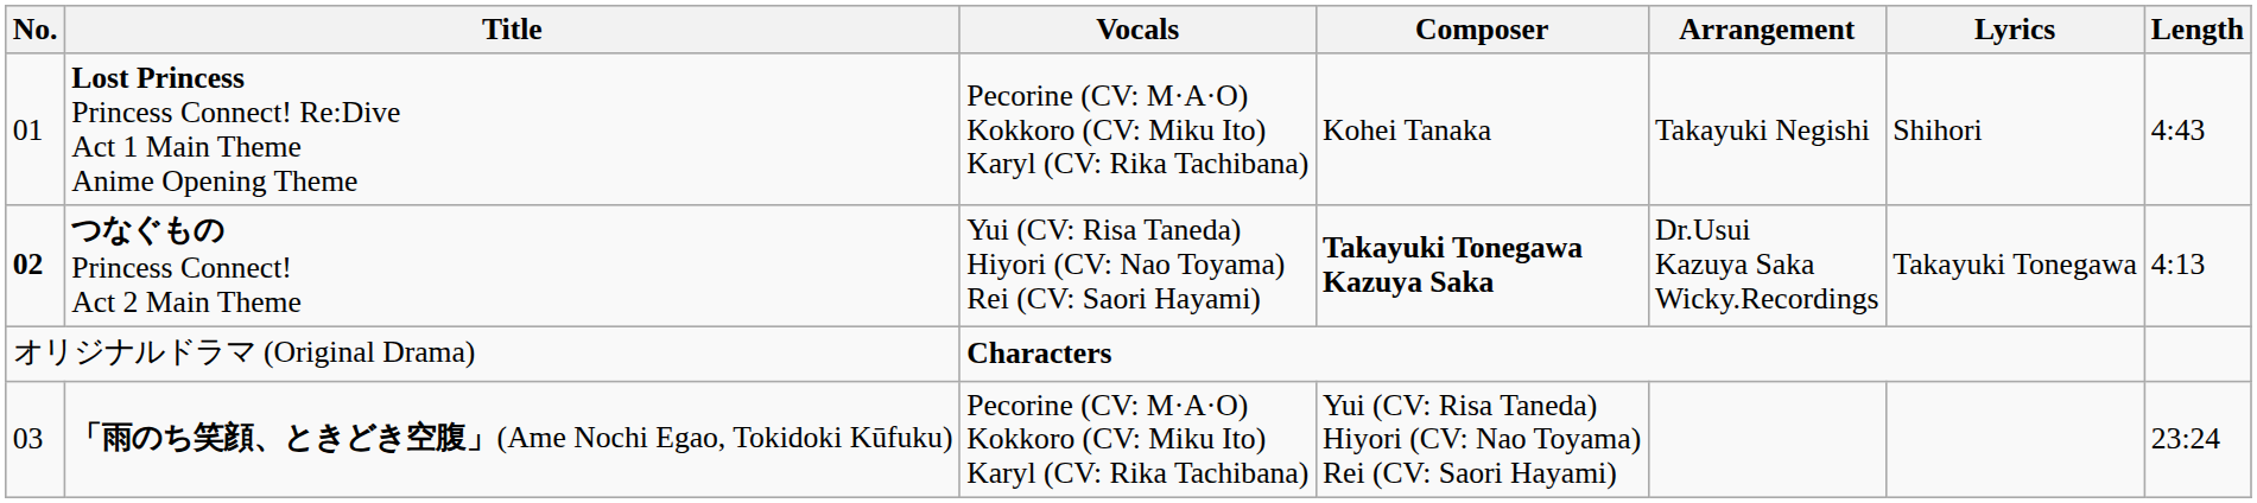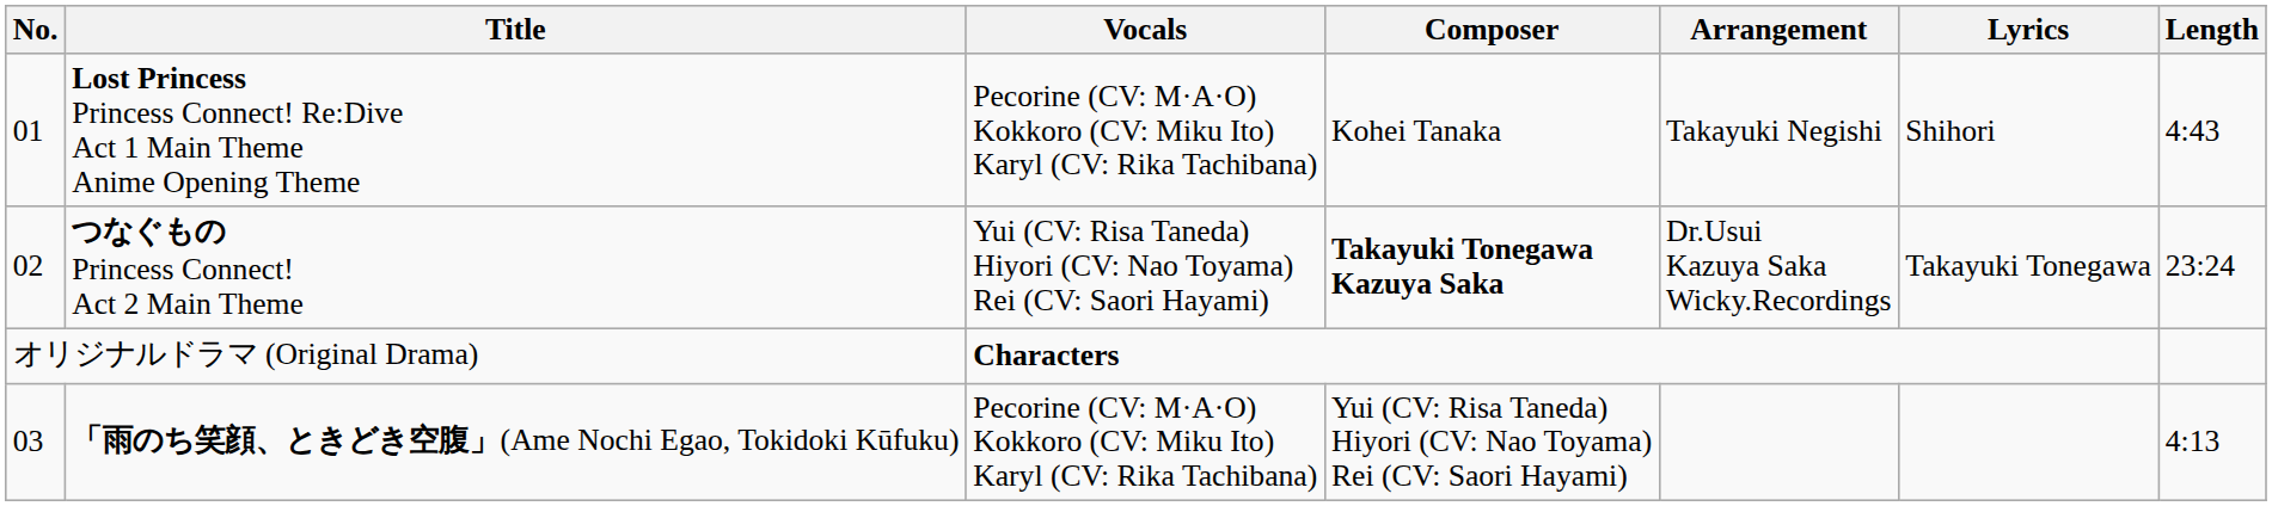つなぐもの Princess Connect! Act 2 Main Theme | No.: bold -> normal
つなぐもの Princess Connect! Act 2 Main Theme | Length: 4:13 -> 23:24
「雨のち笑顔、ときどき空腹」(Ame Nochi Egao, Tokidoki Kūfuku) | Length: 23:24 -> 4:13
